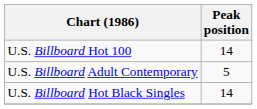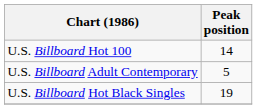U.S. Billboard Hot Black Singles | Peak position: 14 -> 19
